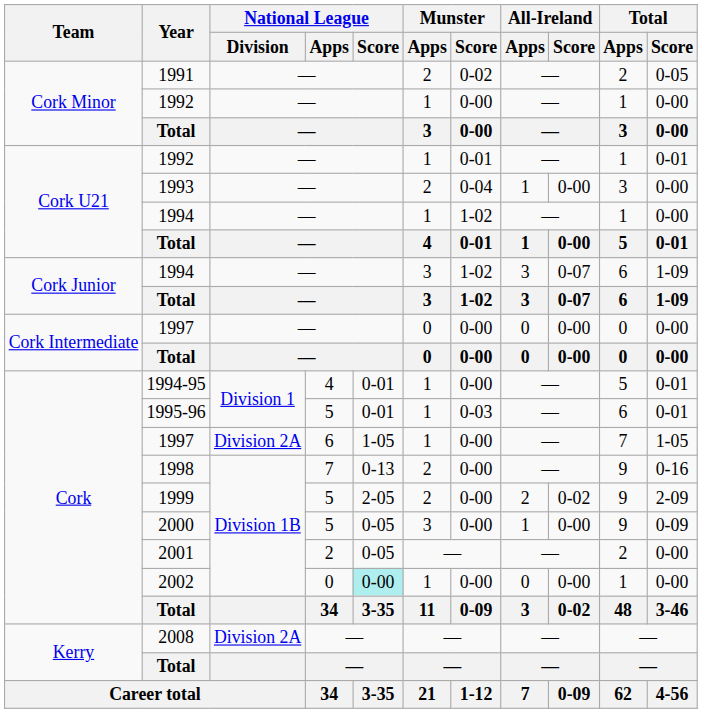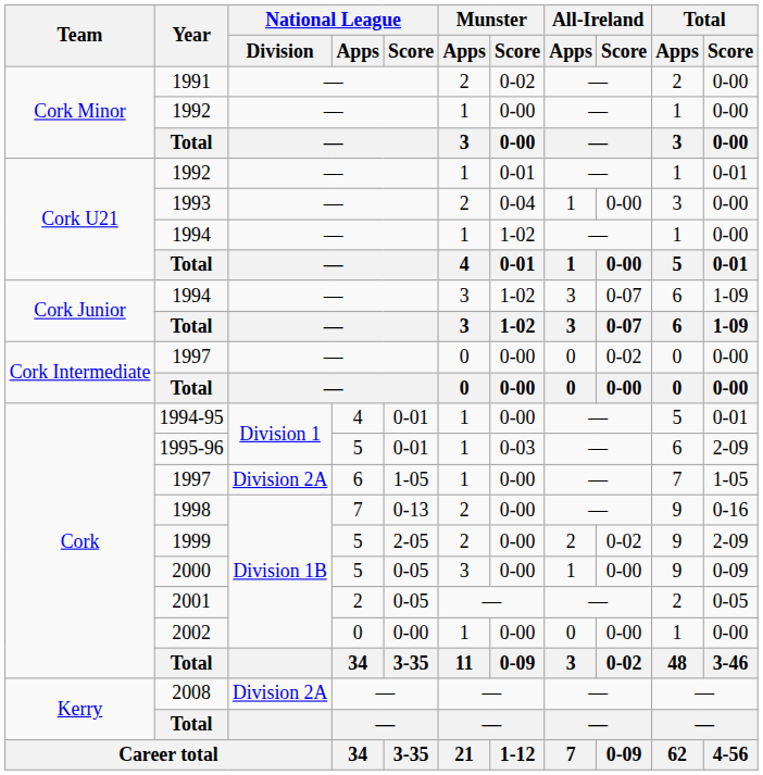1991 | Total / Score: 0-05 -> 0-00
Cork Intermediate / 1997 | All-Ireland / Score: 0-00 -> 0-02
1995-96 | Total / Score: 0-01 -> 2-09
2001 | Total / Score: 0-00 -> 0-05
2002 | National League / Score: paleturquoise background -> no background
